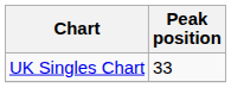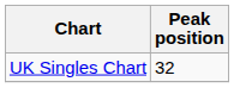UK Singles Chart | Peak position: 33 -> 32
